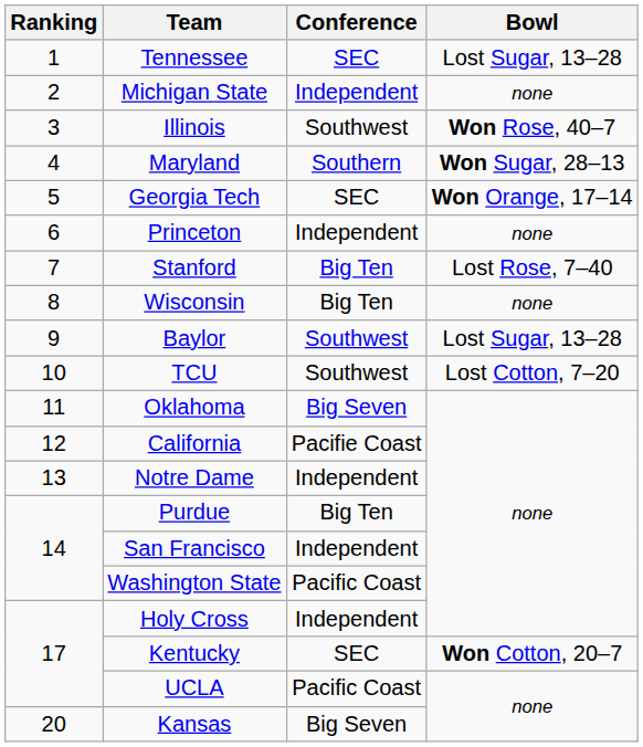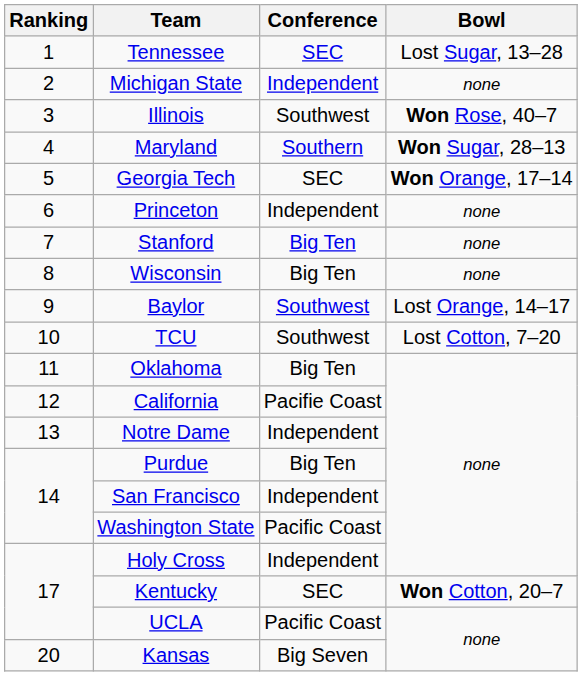Stanford | Bowl: Lost Rose, 7–40 -> none
Baylor | Bowl: Lost Sugar, 13–28 -> Lost Orange, 14–17
Oklahoma | Conference: Big Seven -> Big Ten
